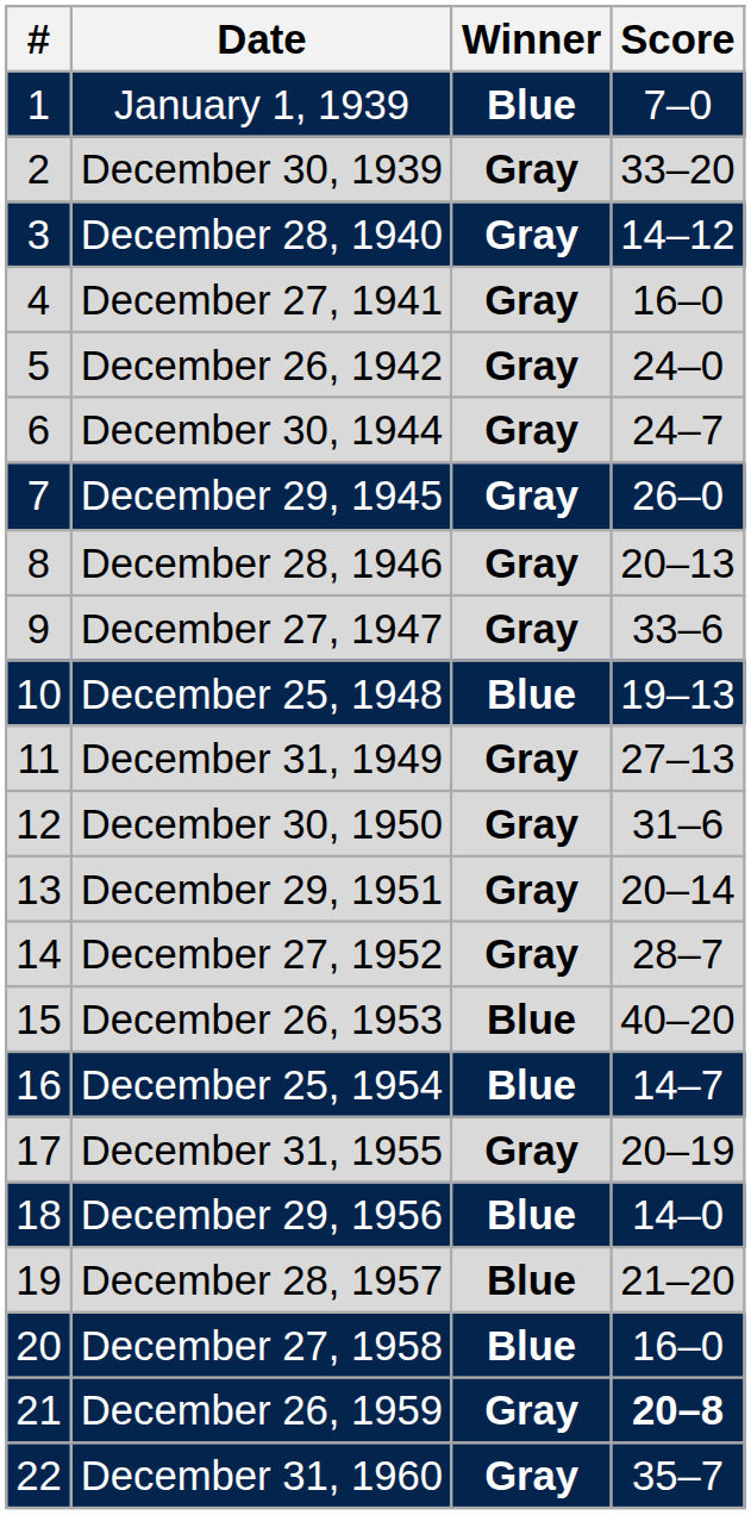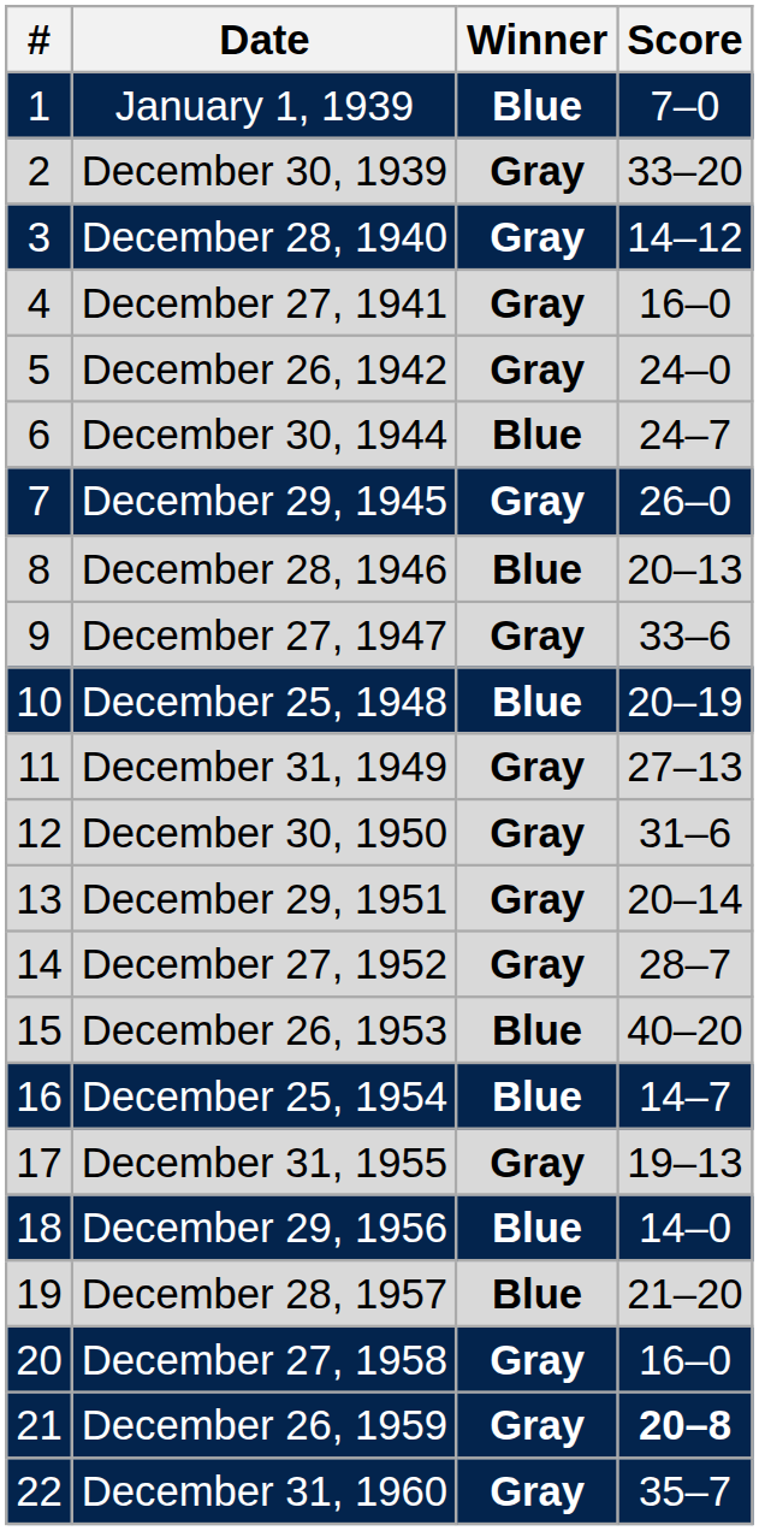December 30, 1944 | Winner: Gray -> Blue
December 28, 1946 | Winner: Gray -> Blue
December 25, 1948 | Score: 19–13 -> 20–19
December 31, 1955 | Score: 20–19 -> 19–13
December 27, 1958 | Winner: Blue -> Gray
